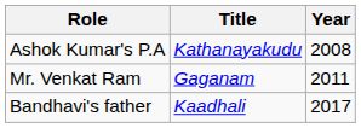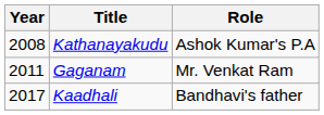columns swapped: Year <-> Role
